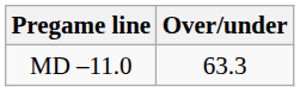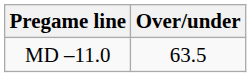MD –11.0 | Over/under: 63.3 -> 63.5
